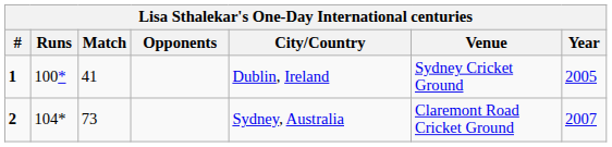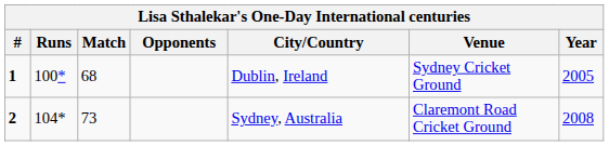1 | Match: 41 -> 68
2 | Year: 2007 -> 2008
